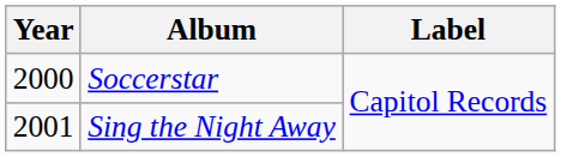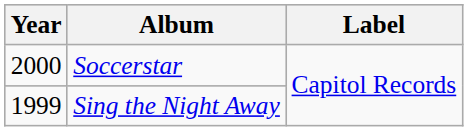Sing the Night Away | Year: 2001 -> 1999
